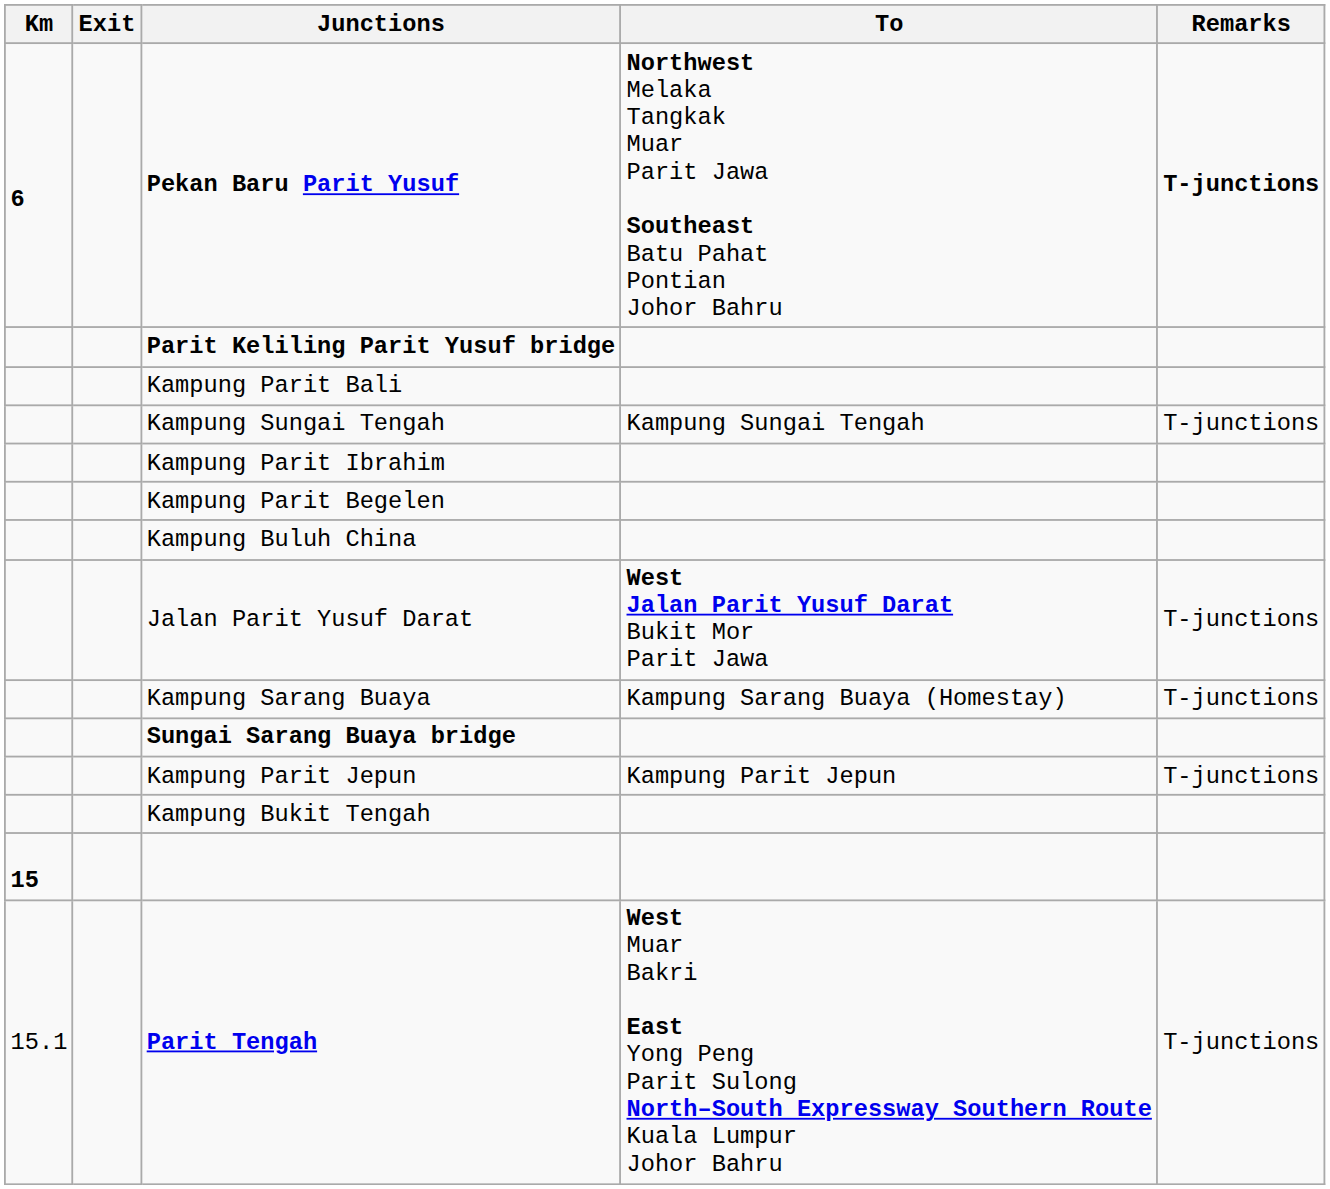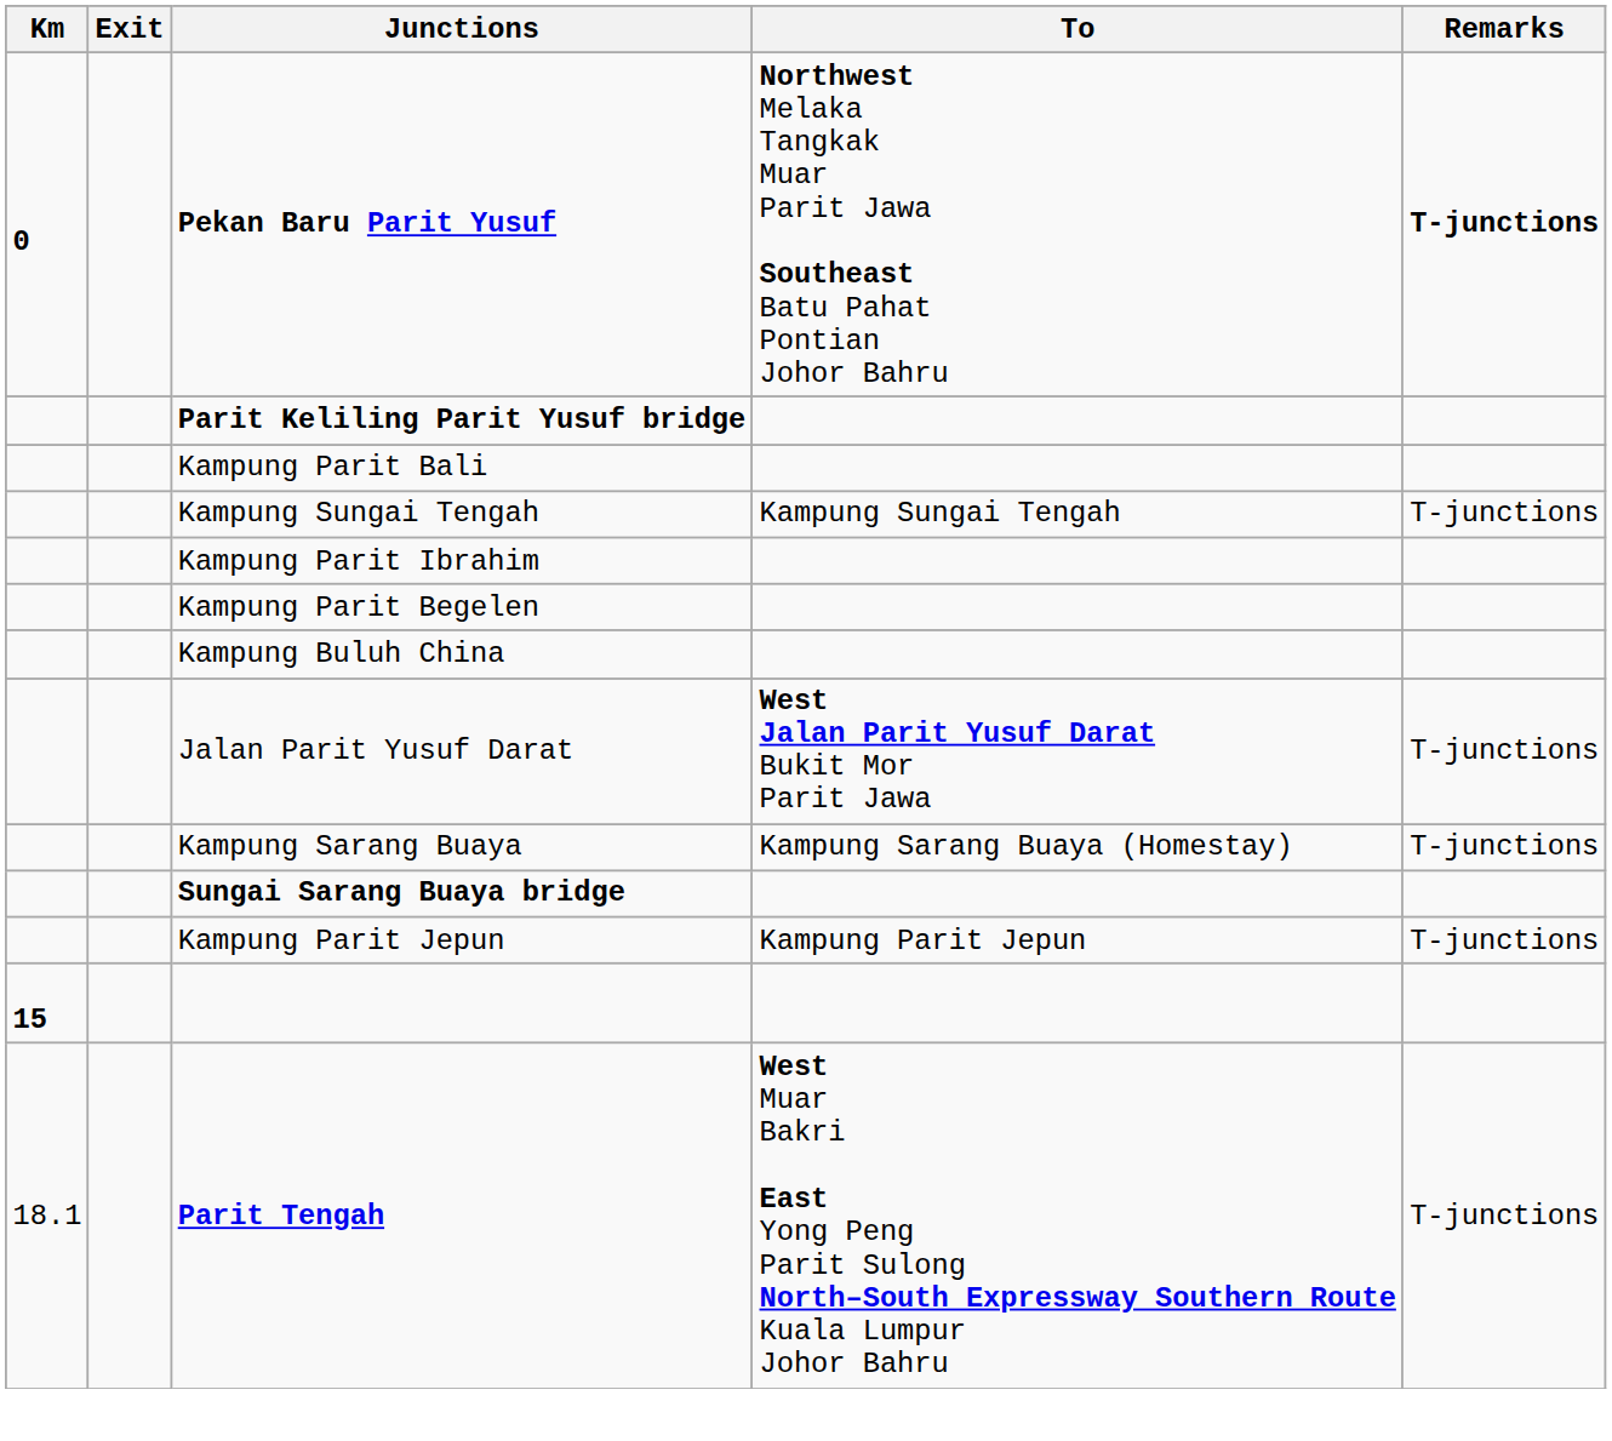Pekan Baru Parit Yusuf | Km: 6 -> 0
- row: Kampung Bukit Tengah
Parit Tengah | Km: 15.1 -> 18.1
